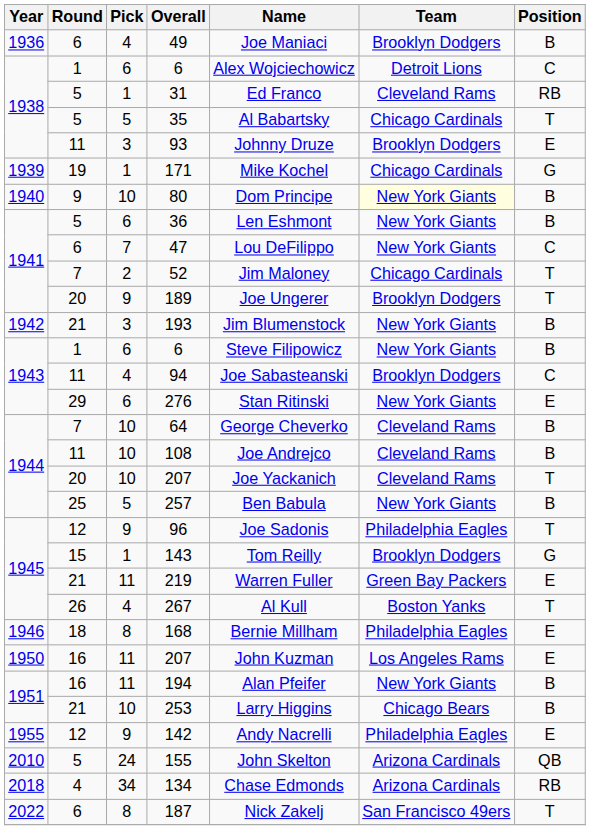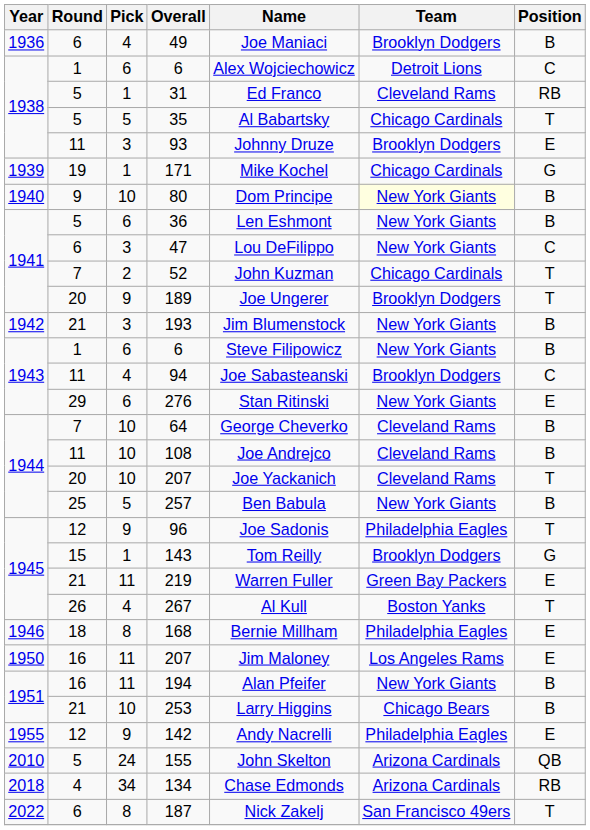47 | Pick: 7 -> 3
52 | Name: Jim Maloney -> John Kuzman
1950 / 207 | Name: John Kuzman -> Jim Maloney
